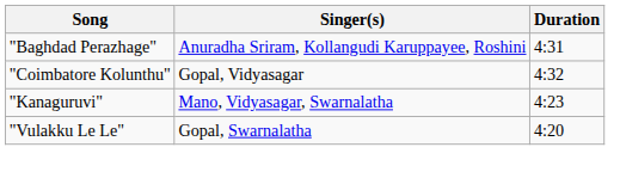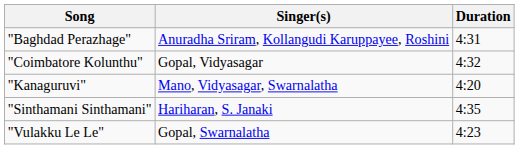"Kanaguruvi" | Duration: 4:23 -> 4:20
+ row: "Sinthamani Sinthamani" | Hariharan, S. Janaki | 4:35
"Vulakku Le Le" | Duration: 4:20 -> 4:23
